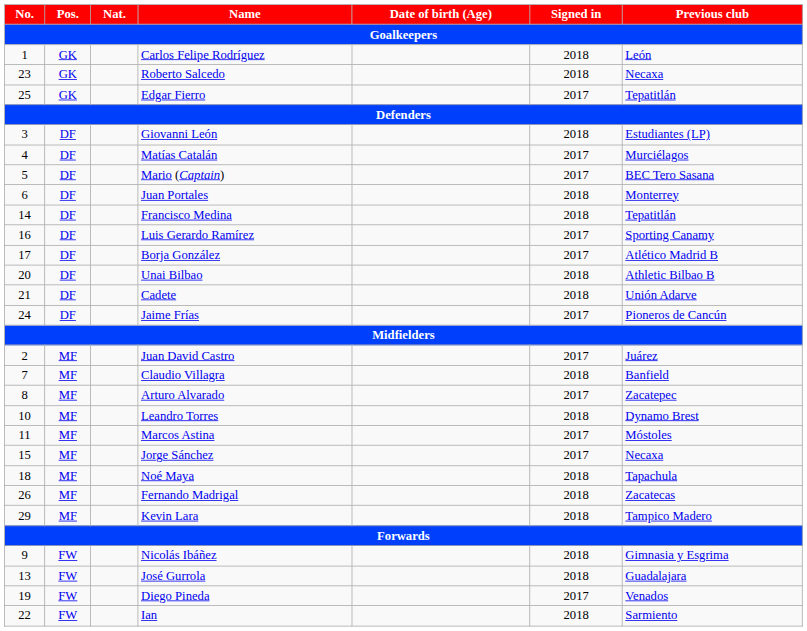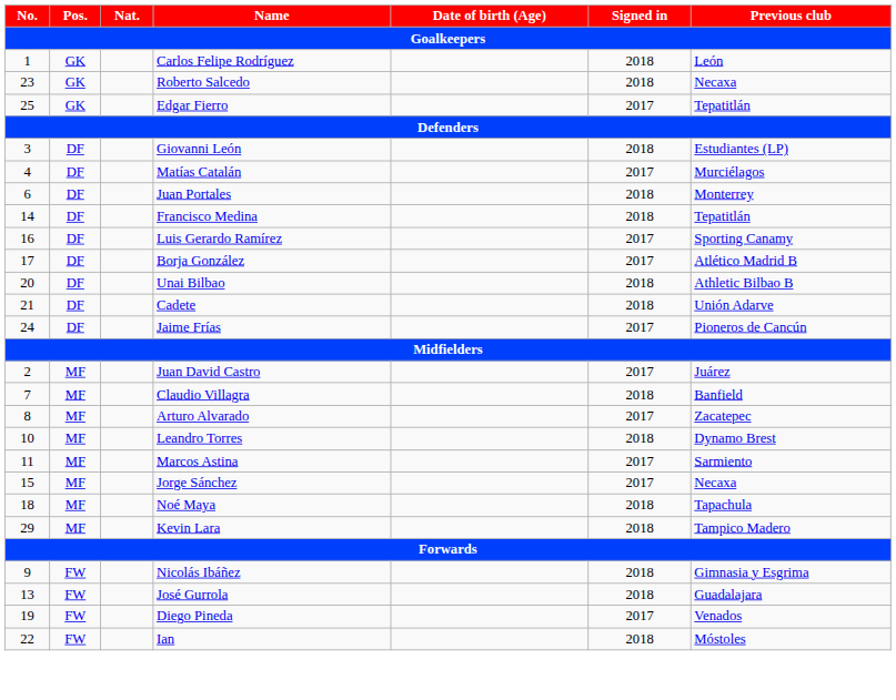- row: 5 | DF | Mario (Captain) | 2017 | BEC Tero Sasana
Marcos Astina | Previous club: Móstoles -> Sarmiento
- row: 26 | MF | Fernando Madrigal | 2018 | Zacatecas
Ian | Previous club: Sarmiento -> Móstoles
